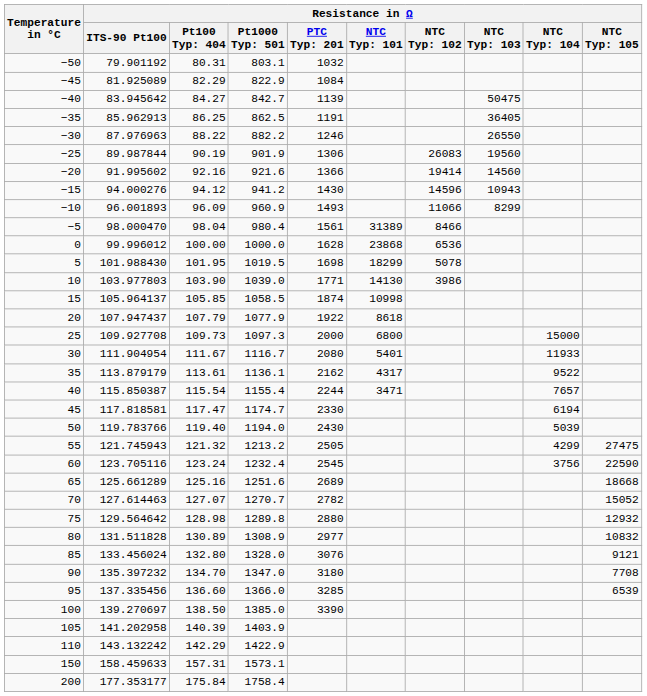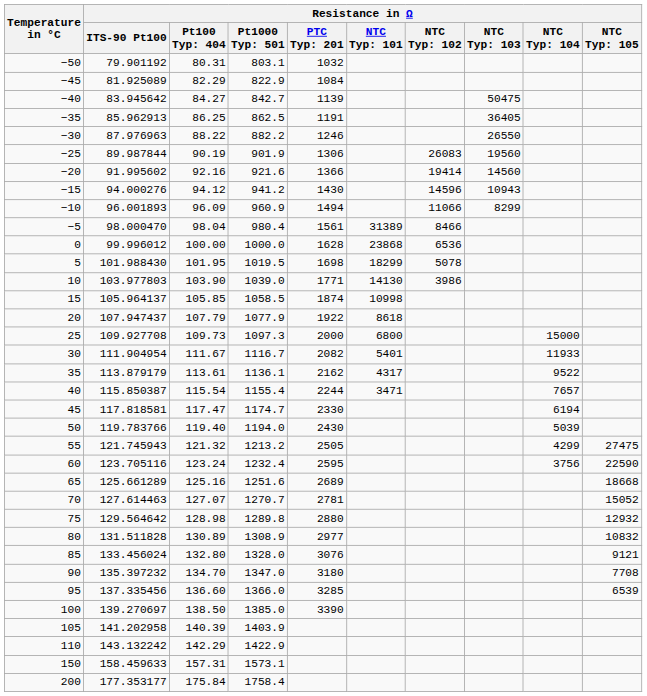−10 | column 5: 1493 -> 1494
30 | column 5: 2080 -> 2082
60 | column 5: 2545 -> 2595
70 | column 5: 2782 -> 2781
